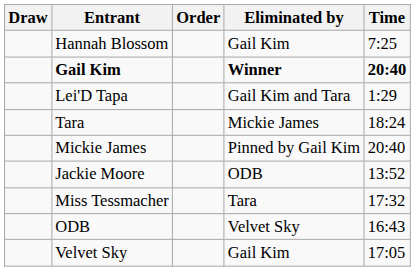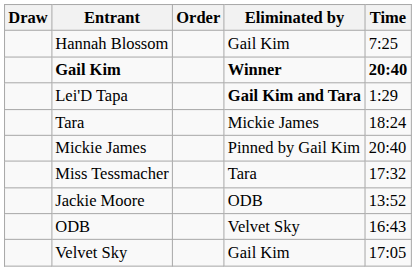Lei'D Tapa | Eliminated by: normal -> bold
rows swapped: Miss Tessmacher <-> Jackie Moore
